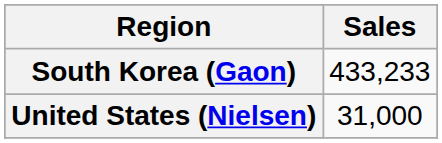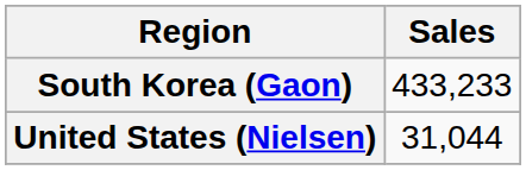United States (Nielsen) | Sales: 31,000 -> 31,044
